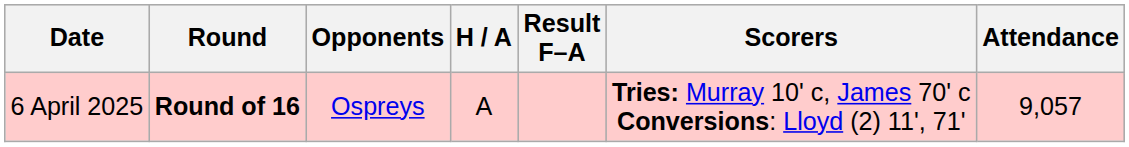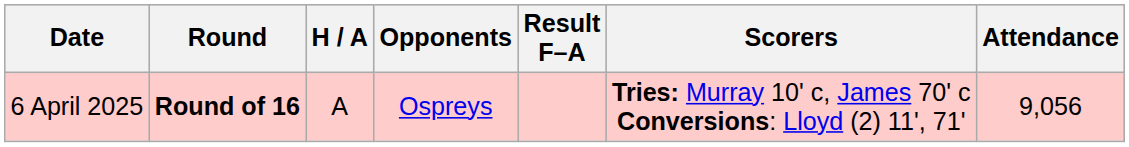columns swapped: Opponents <-> H / A
6 April 2025 | Attendance: 9,057 -> 9,056
